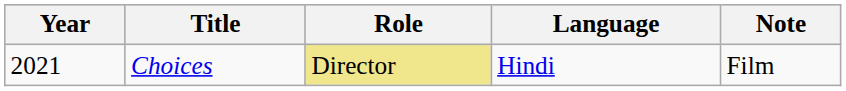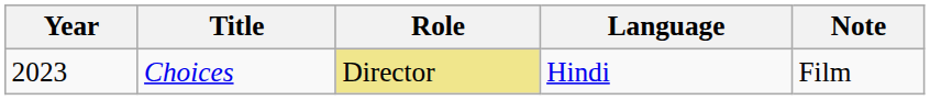Choices | Year: 2021 -> 2023
